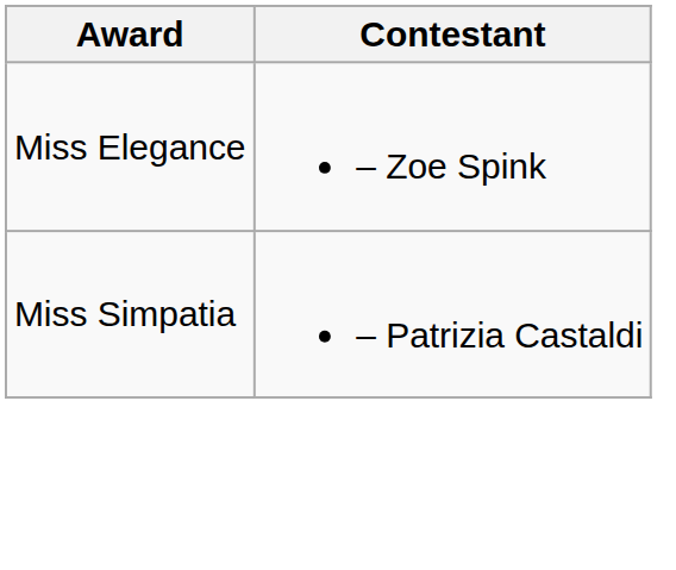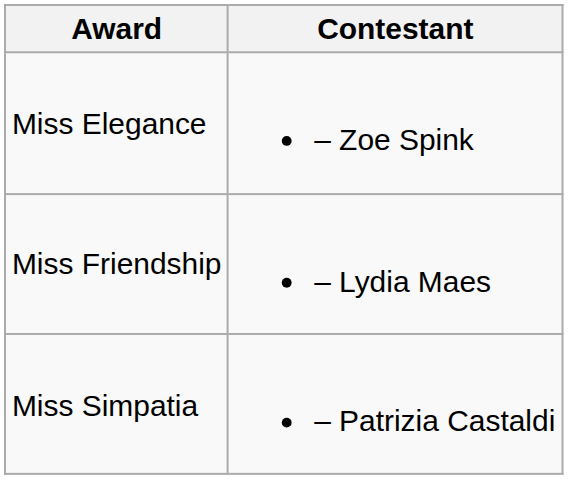+ row: Miss Friendship | – Lydia Maes
